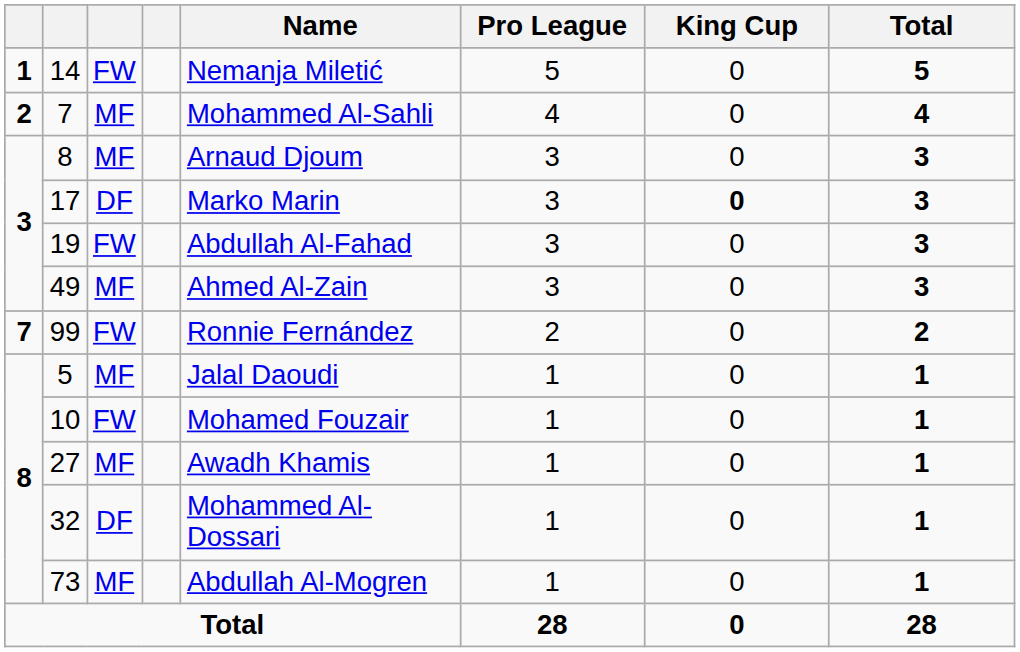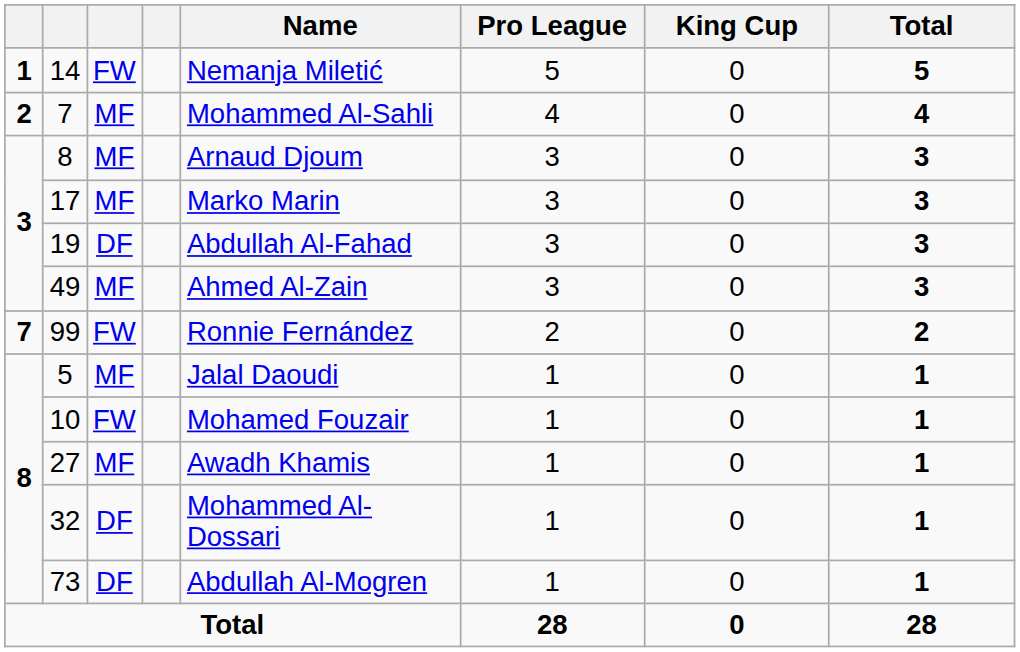17 | column 3: DF -> MF
17 | King Cup: bold -> normal
19 | column 3: FW -> DF
73 | column 3: MF -> DF
